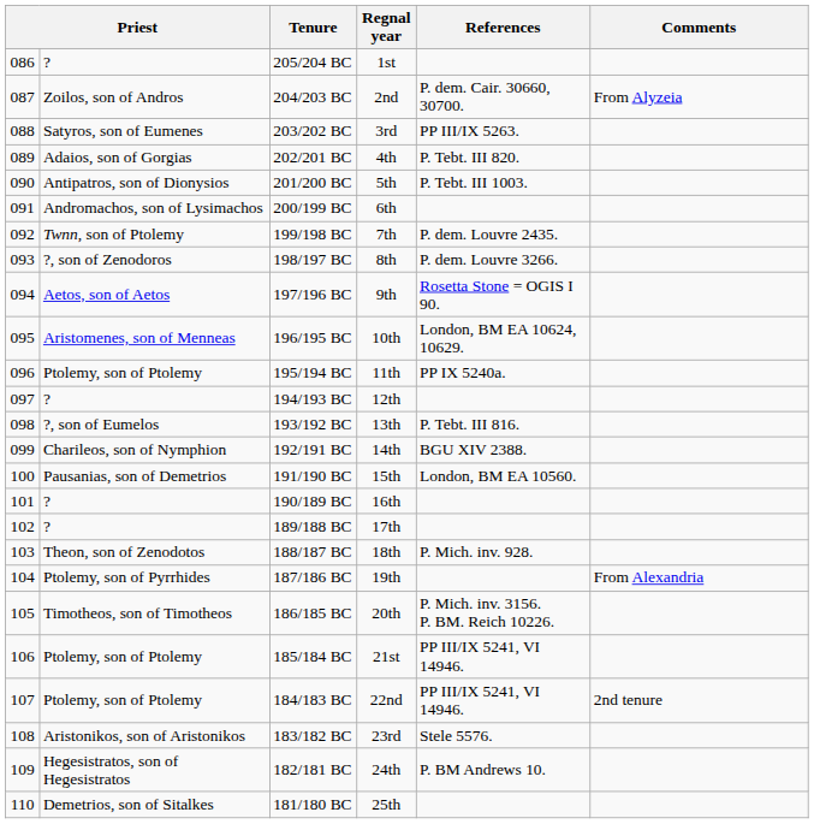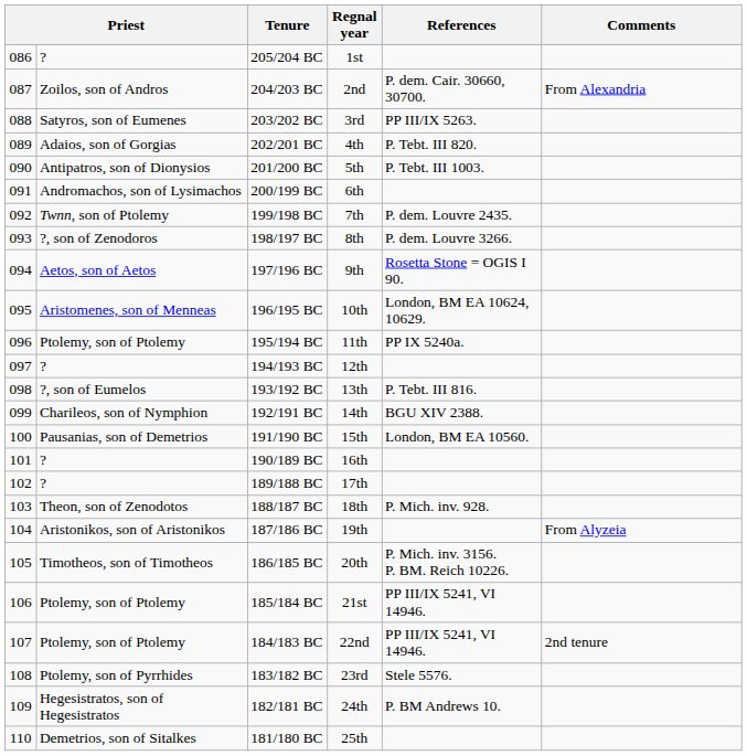204/203 BC | Comments: From Alyzeia -> From Alexandria
187/186 BC | column 2: Ptolemy, son of Pyrrhides -> Aristonikos, son of Aristonikos
187/186 BC | Comments: From Alexandria -> From Alyzeia
183/182 BC | column 2: Aristonikos, son of Aristonikos -> Ptolemy, son of Pyrrhides
